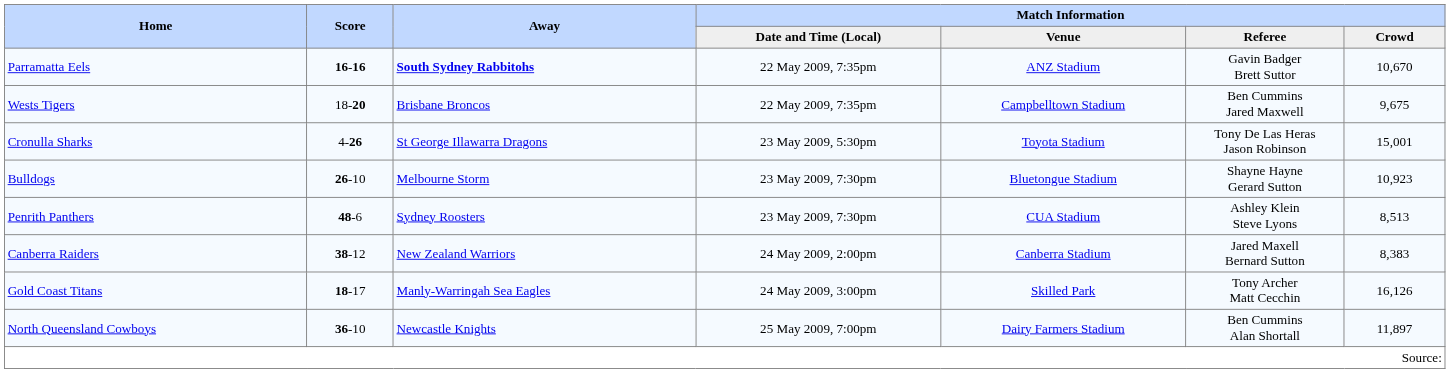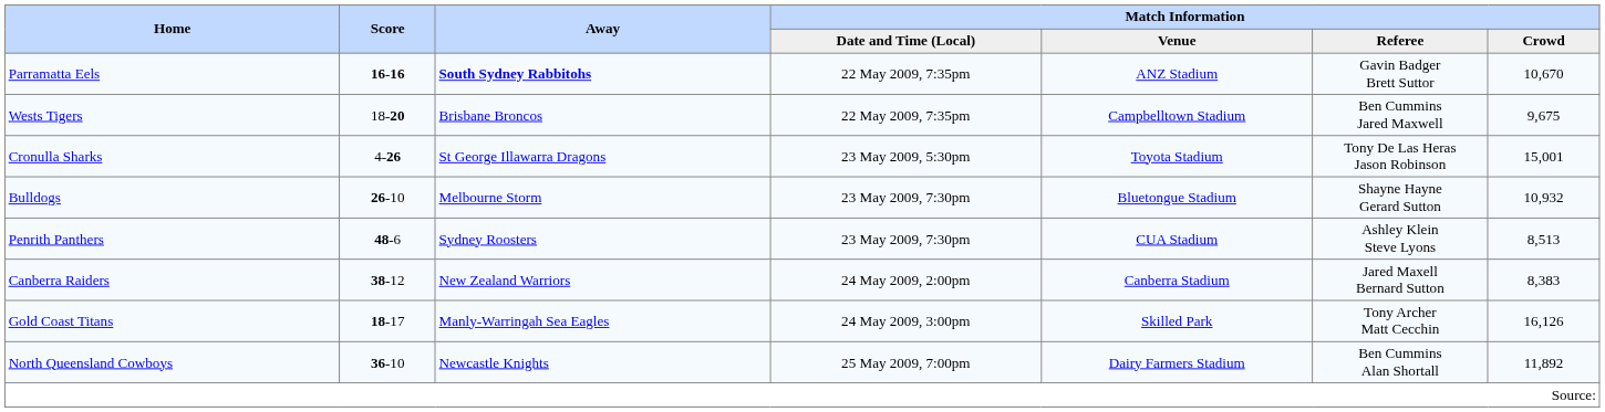Bulldogs | Match Information / Crowd: 10,923 -> 10,932
North Queensland Cowboys | Match Information / Crowd: 11,897 -> 11,892
